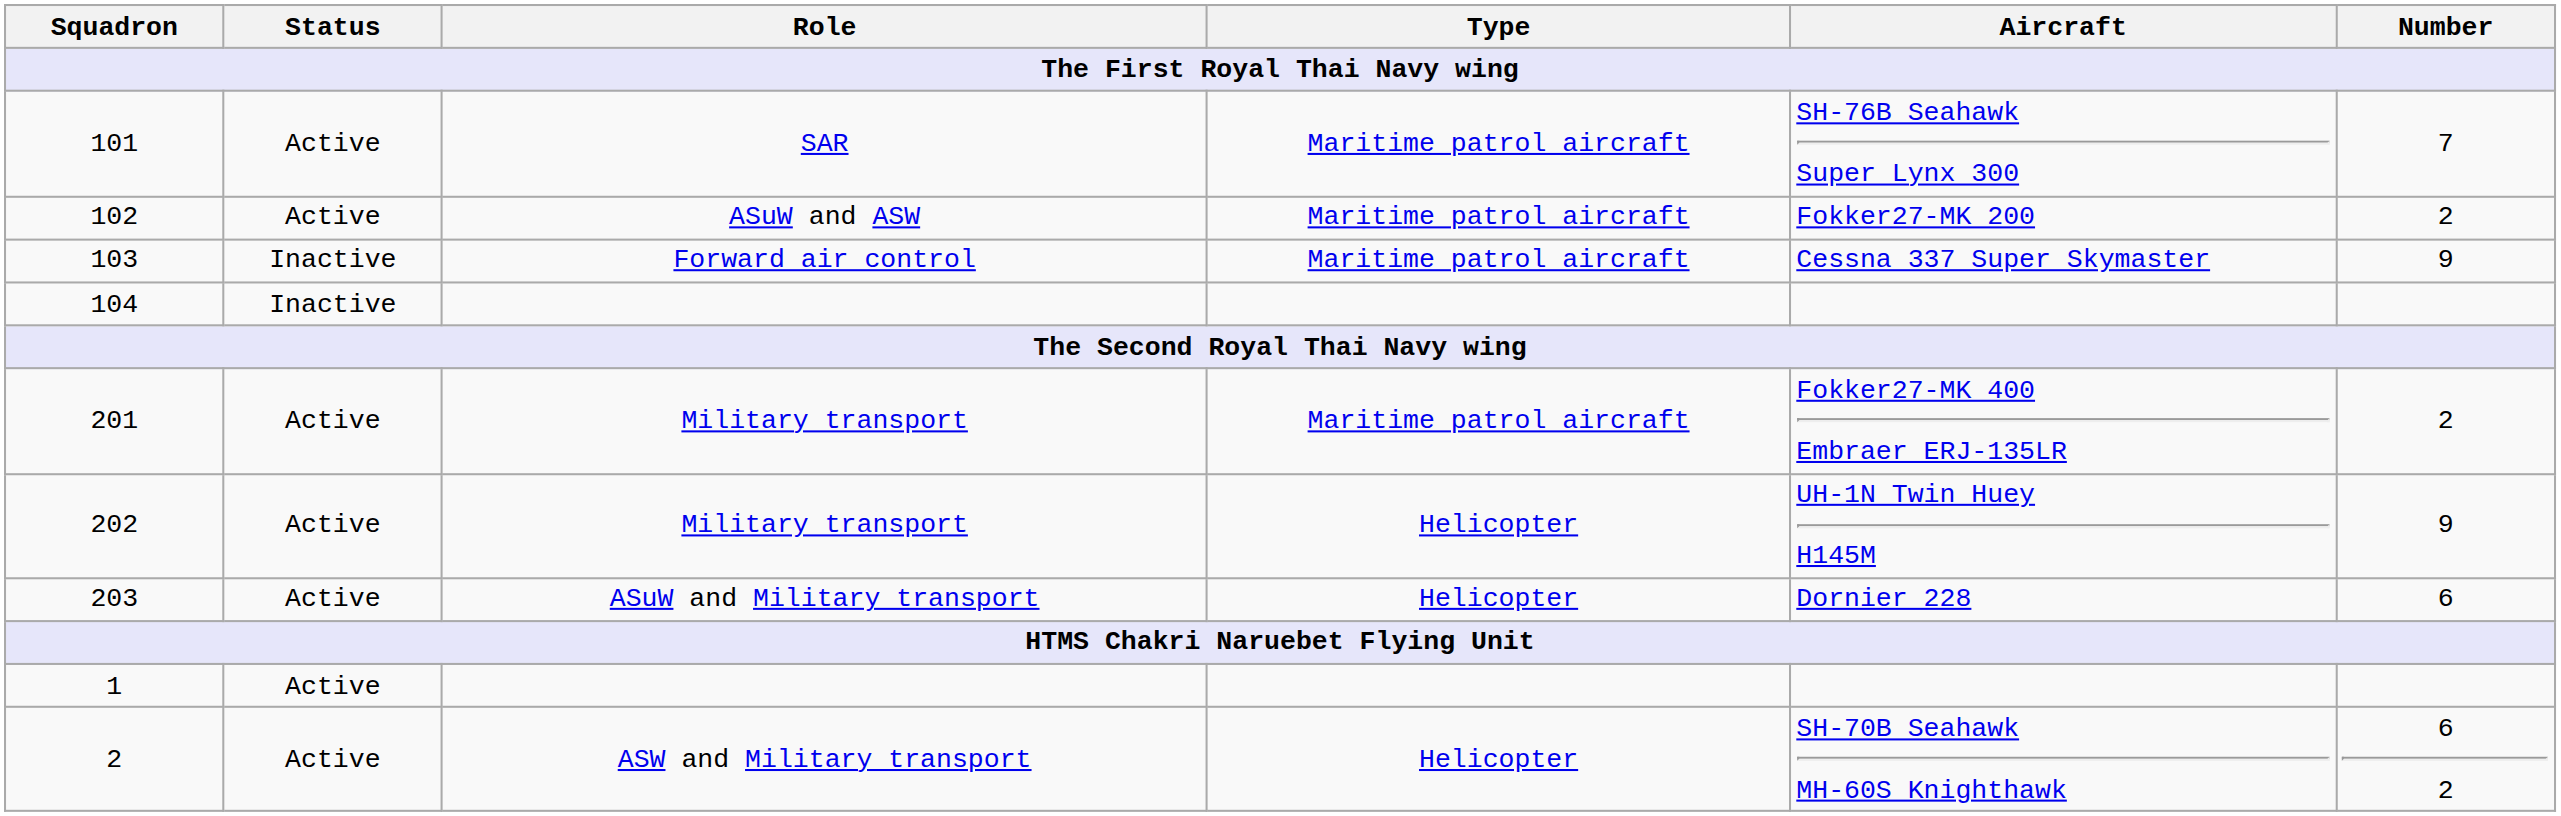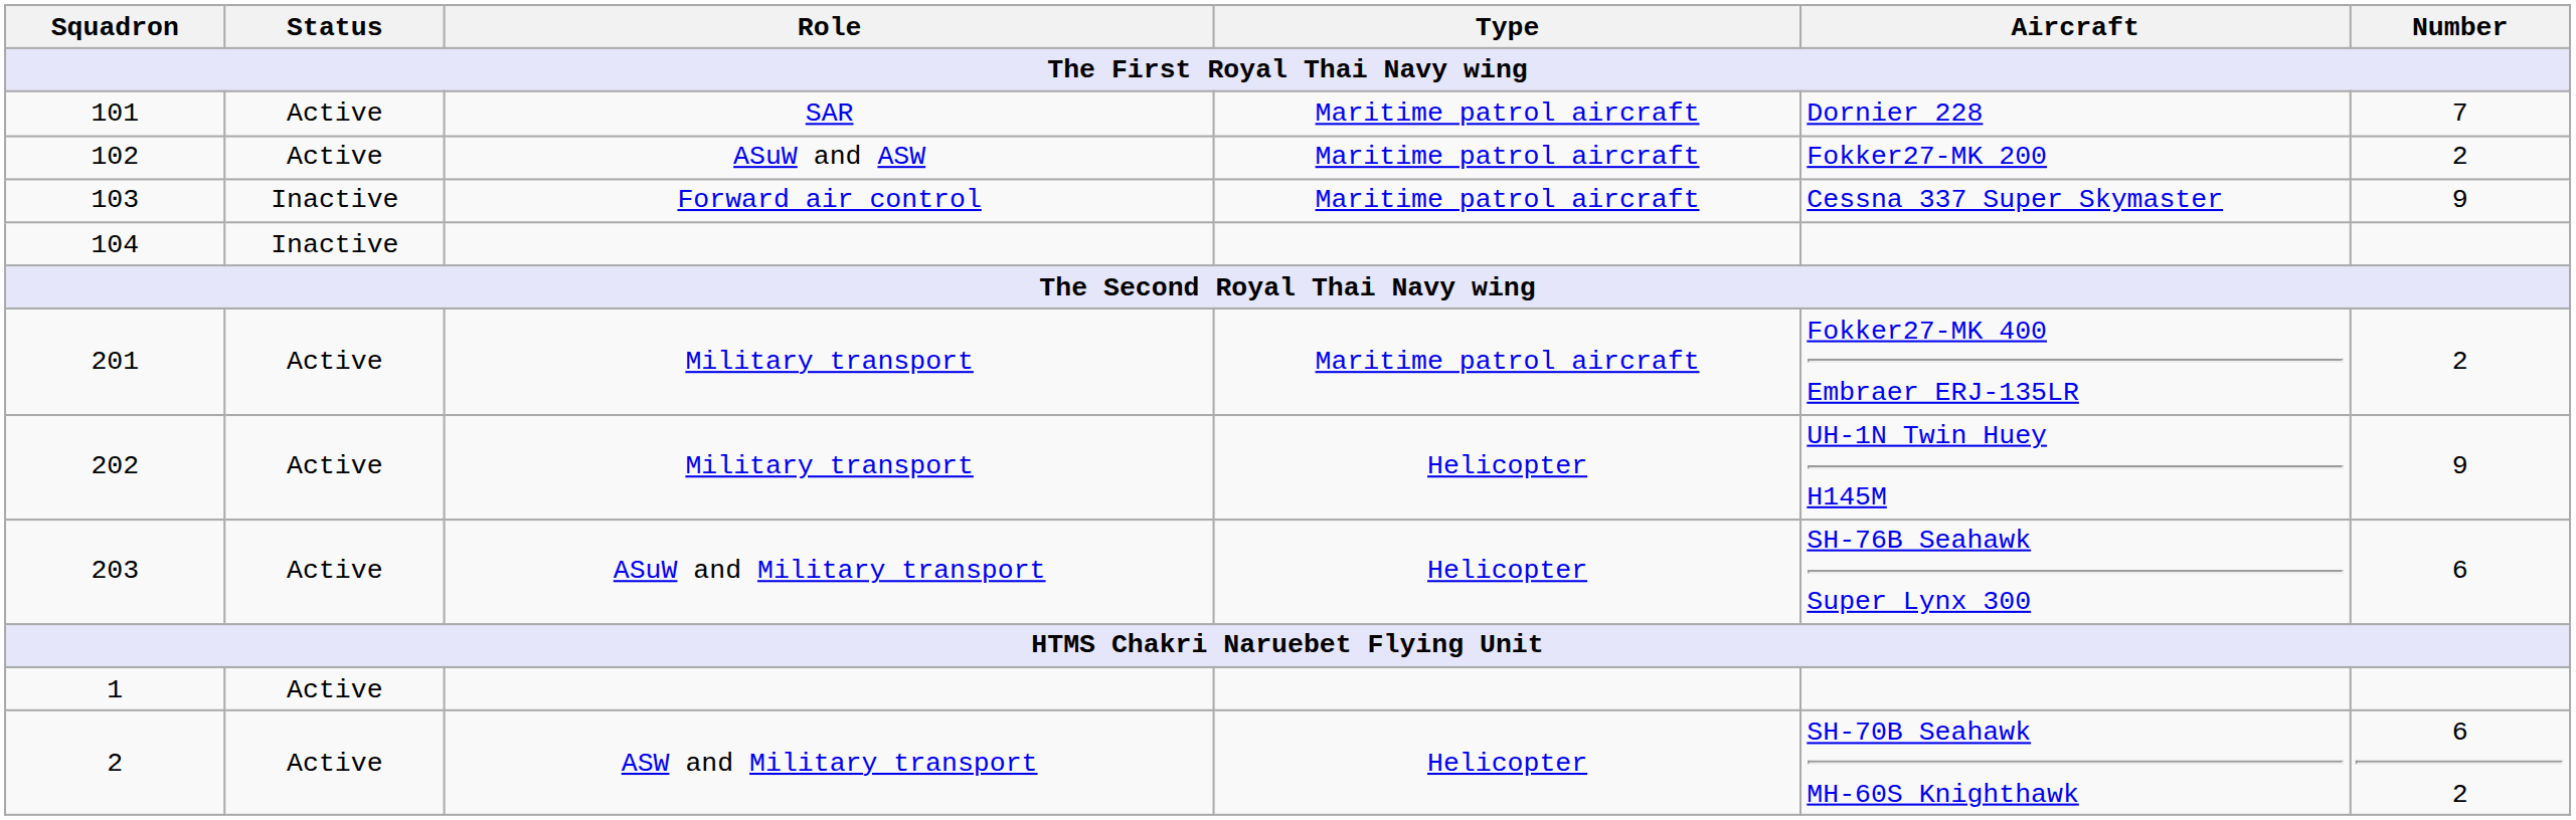101 | Aircraft: SH-76B Seahawk Super Lynx 300 -> Dornier 228
203 | Aircraft: Dornier 228 -> SH-76B Seahawk Super Lynx 300
